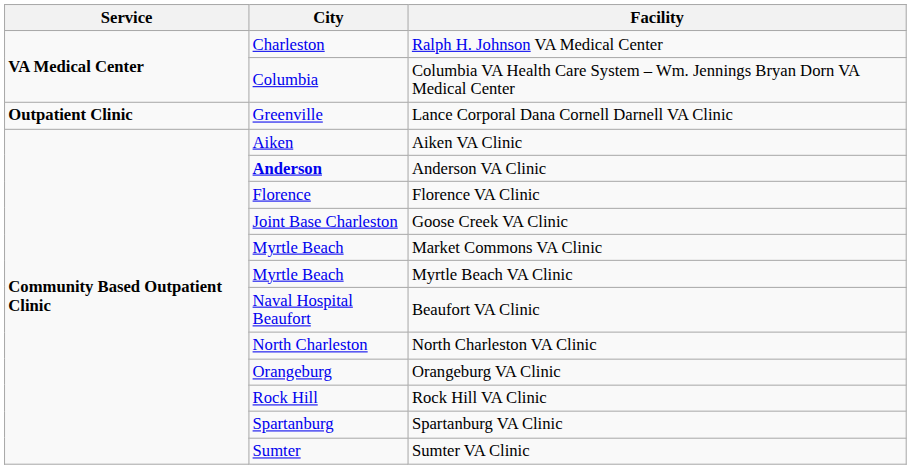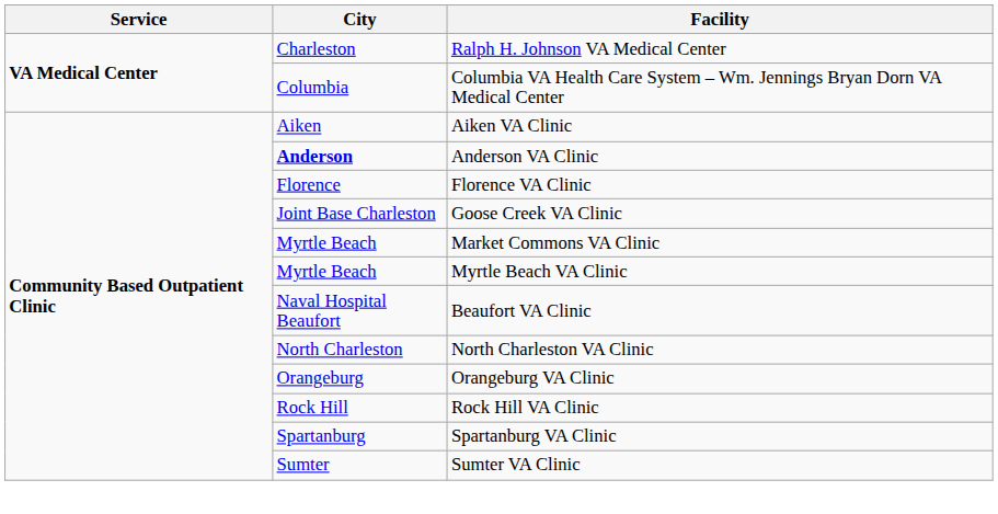- row: Outpatient Clinic | Greenville | Lance Corporal Dana Cornell Darnell VA Clinic
